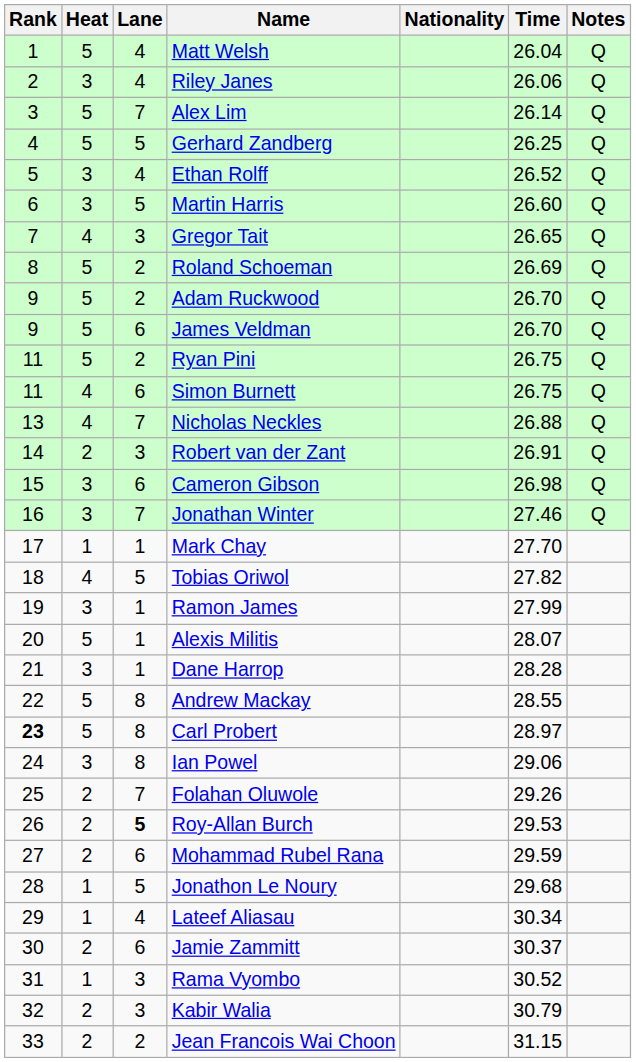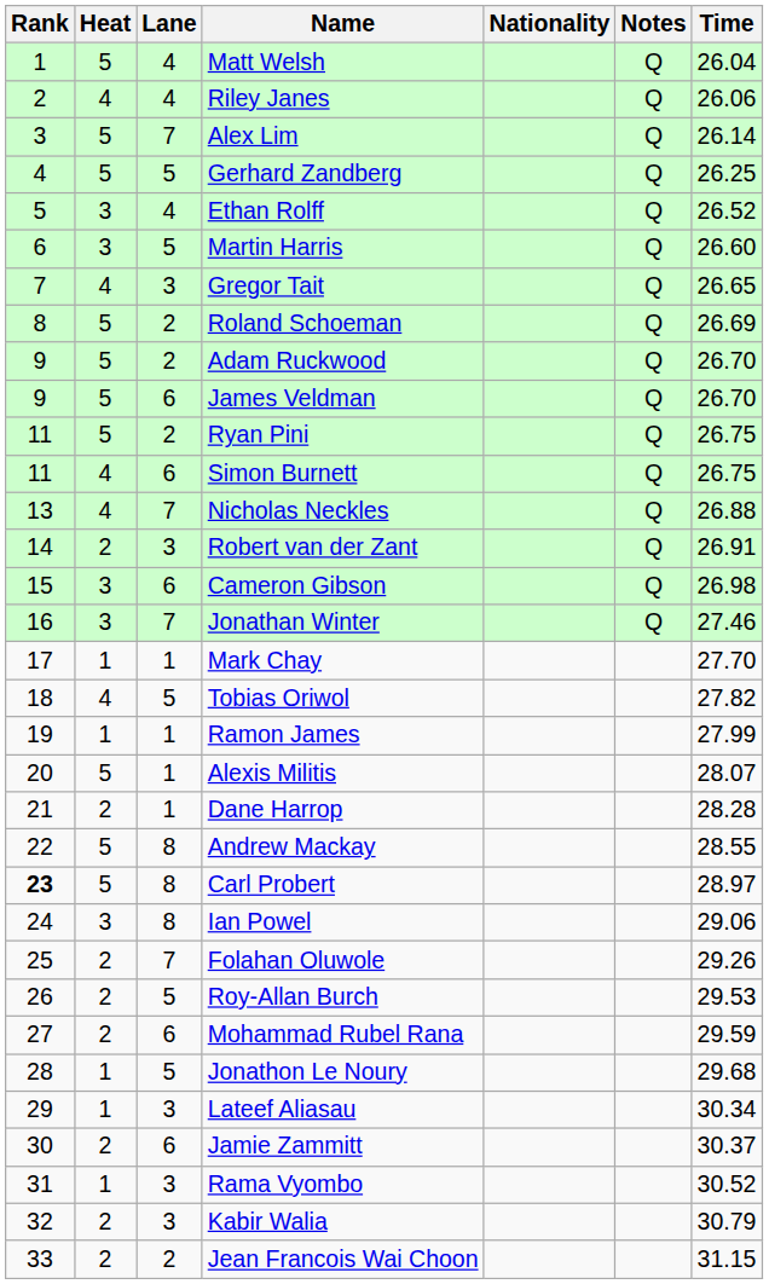columns swapped: Time <-> Notes
Riley Janes | Heat: 3 -> 4
Ramon James | Heat: 3 -> 1
Dane Harrop | Heat: 3 -> 2
Roy-Allan Burch | Lane: bold -> normal
Lateef Aliasau | Lane: 4 -> 3
